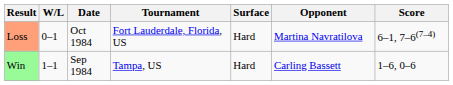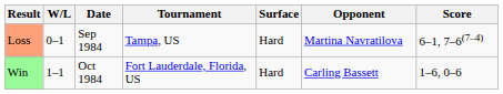Loss | Date: Oct 1984 -> Sep 1984
Loss | Tournament: Fort Lauderdale, Florida, US -> Tampa, US
Win | Date: Sep 1984 -> Oct 1984
Win | Tournament: Tampa, US -> Fort Lauderdale, Florida, US
